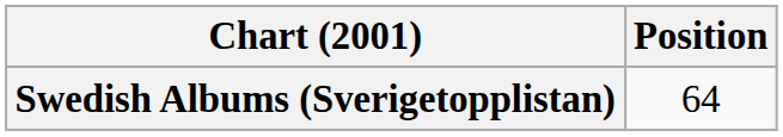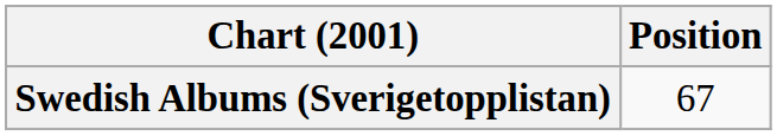Swedish Albums (Sverigetopplistan) | Position: 64 -> 67
